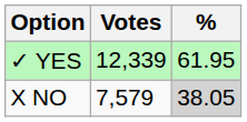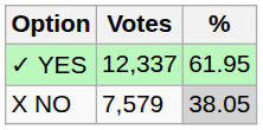✓ YES | Votes: 12,339 -> 12,337
